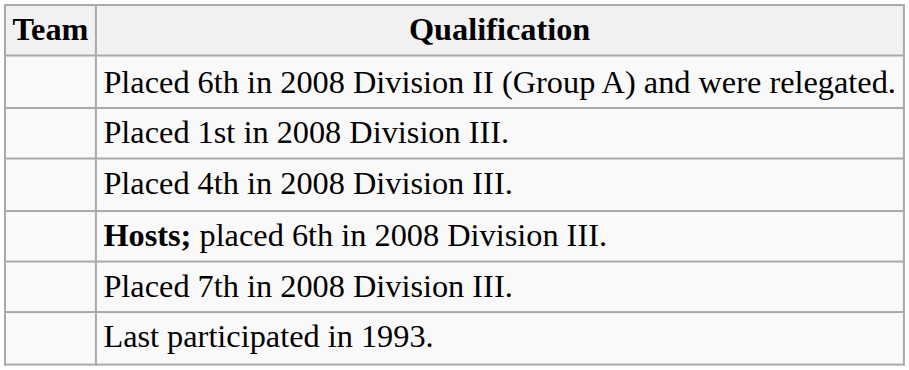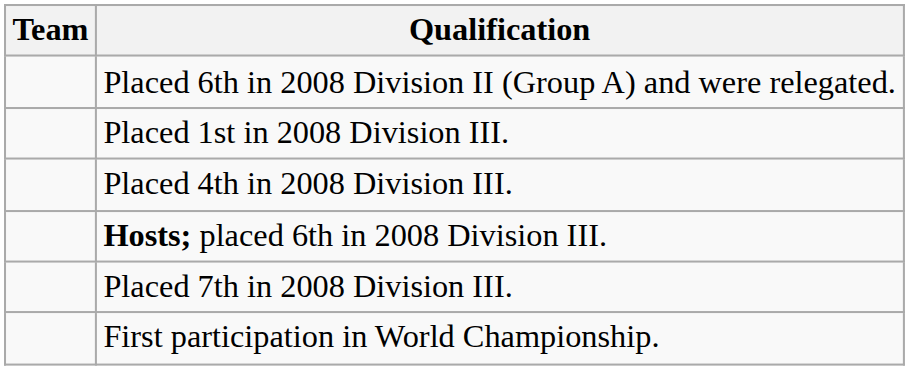- row: Last participated in 1993.
+ row: First participation in World Championship.
